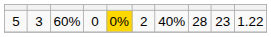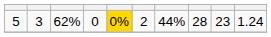5 | column 3: 60% -> 62%
5 | column 7: 40% -> 44%
5 | column 10: 1.22 -> 1.24
